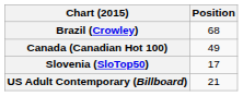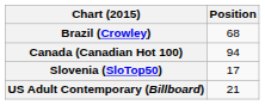Canada (Canadian Hot 100) | Position: 49 -> 94
